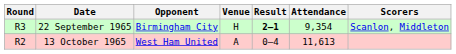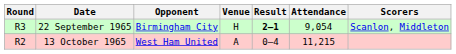22 September 1965 | Attendance: 9,354 -> 9,054
13 October 1965 | Attendance: 11,613 -> 11,215
